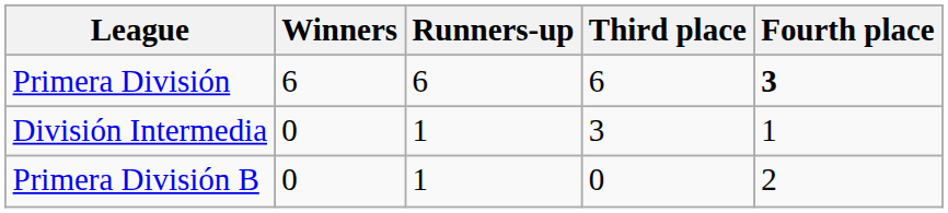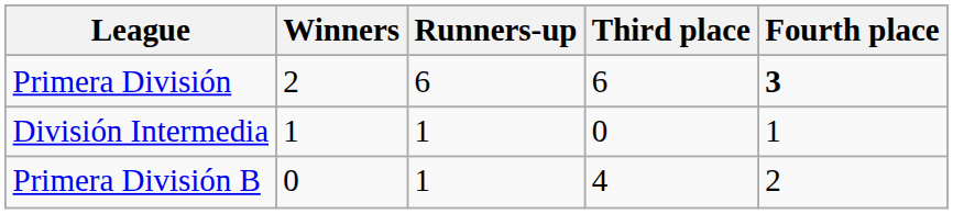Primera División | Winners: 6 -> 2
División Intermedia | Winners: 0 -> 1
División Intermedia | Third place: 3 -> 0
Primera División B | Third place: 0 -> 4
